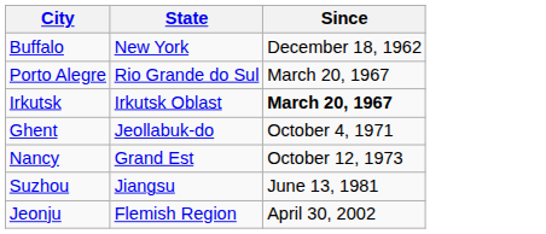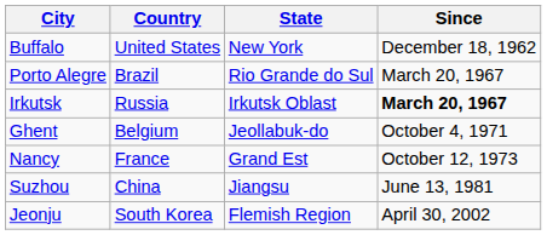+ column: Country | United States | Brazil | Russia | Belgium | France | China | South Korea
